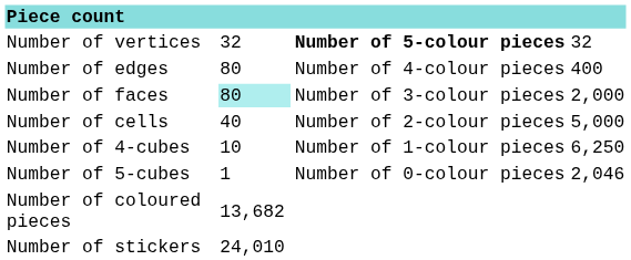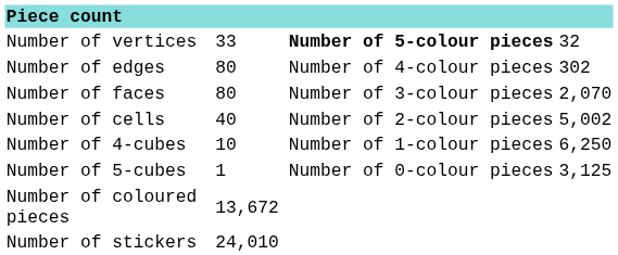Number of vertices | column 2: 32 -> 33
Number of edges | column 4: 400 -> 302
Number of faces | column 2: paleturquoise background -> no background
Number of faces | column 4: 2,000 -> 2,070
Number of cells | column 4: 5,000 -> 5,002
Number of 5-cubes | column 4: 2,046 -> 3,125
Number of coloured pieces | column 2: 13,682 -> 13,672
